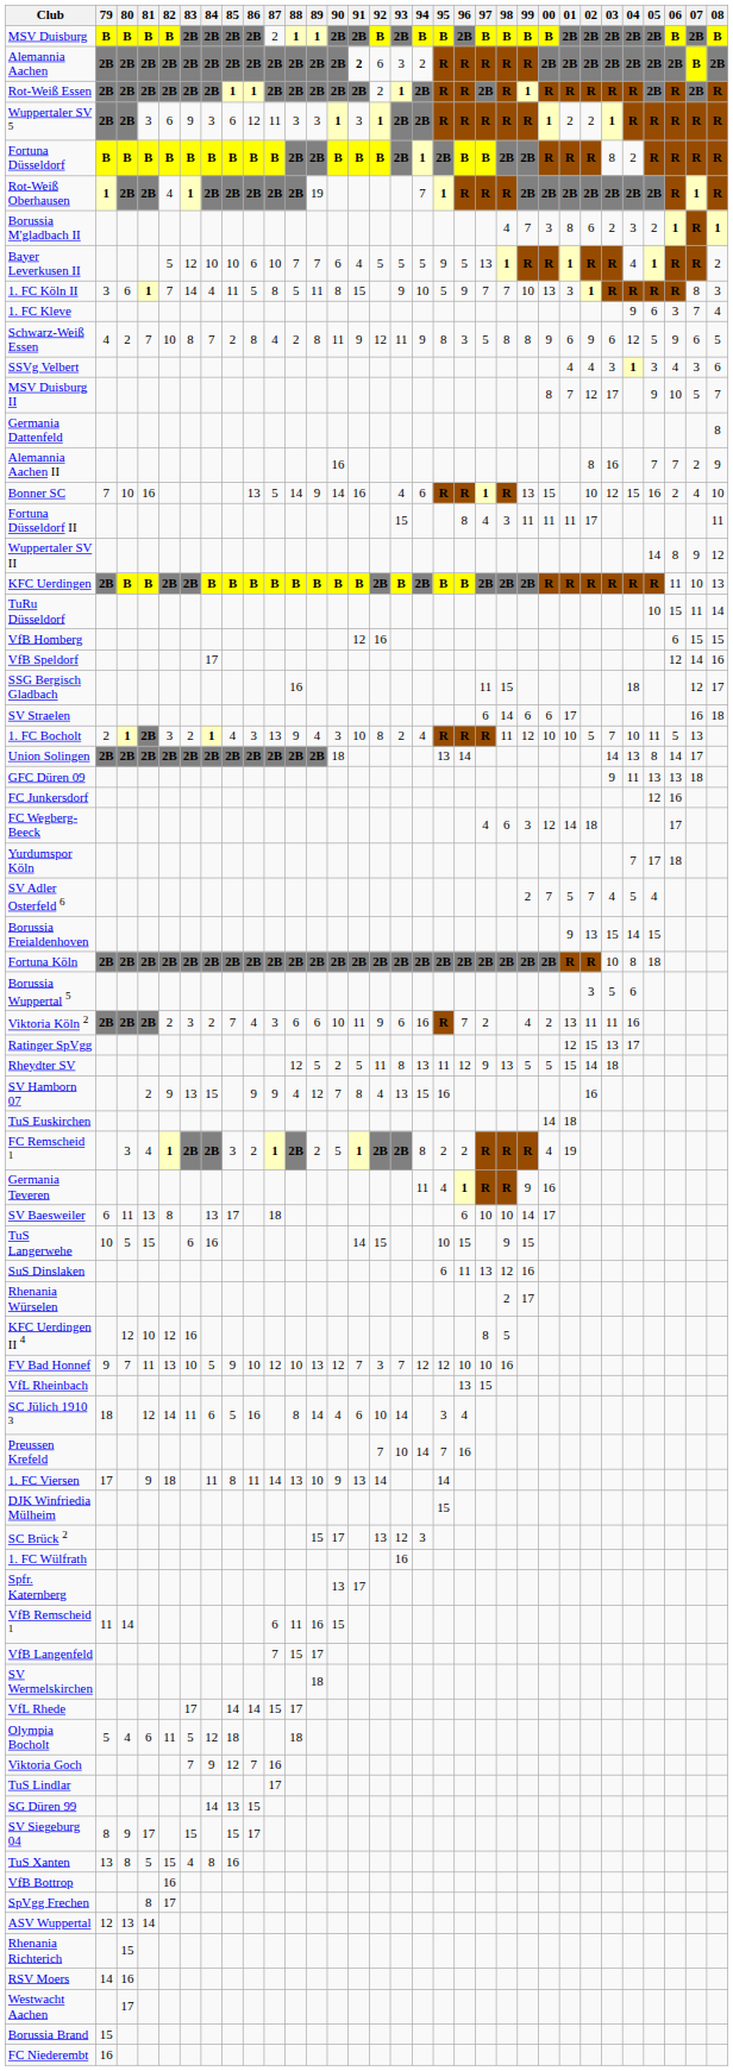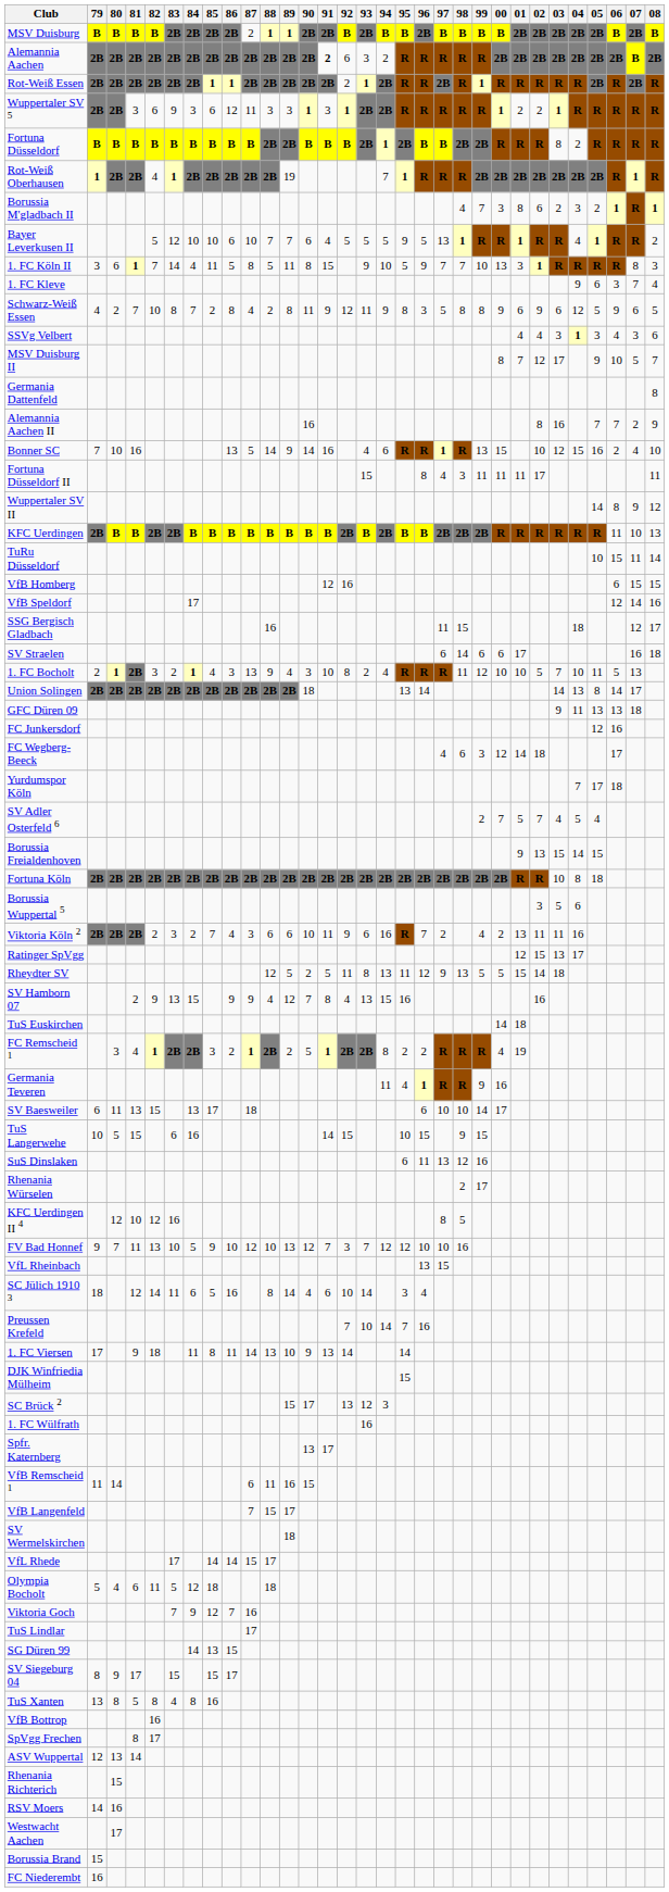SV Baesweiler | 82: 8 -> 15
TuS Xanten | 82: 15 -> 8
